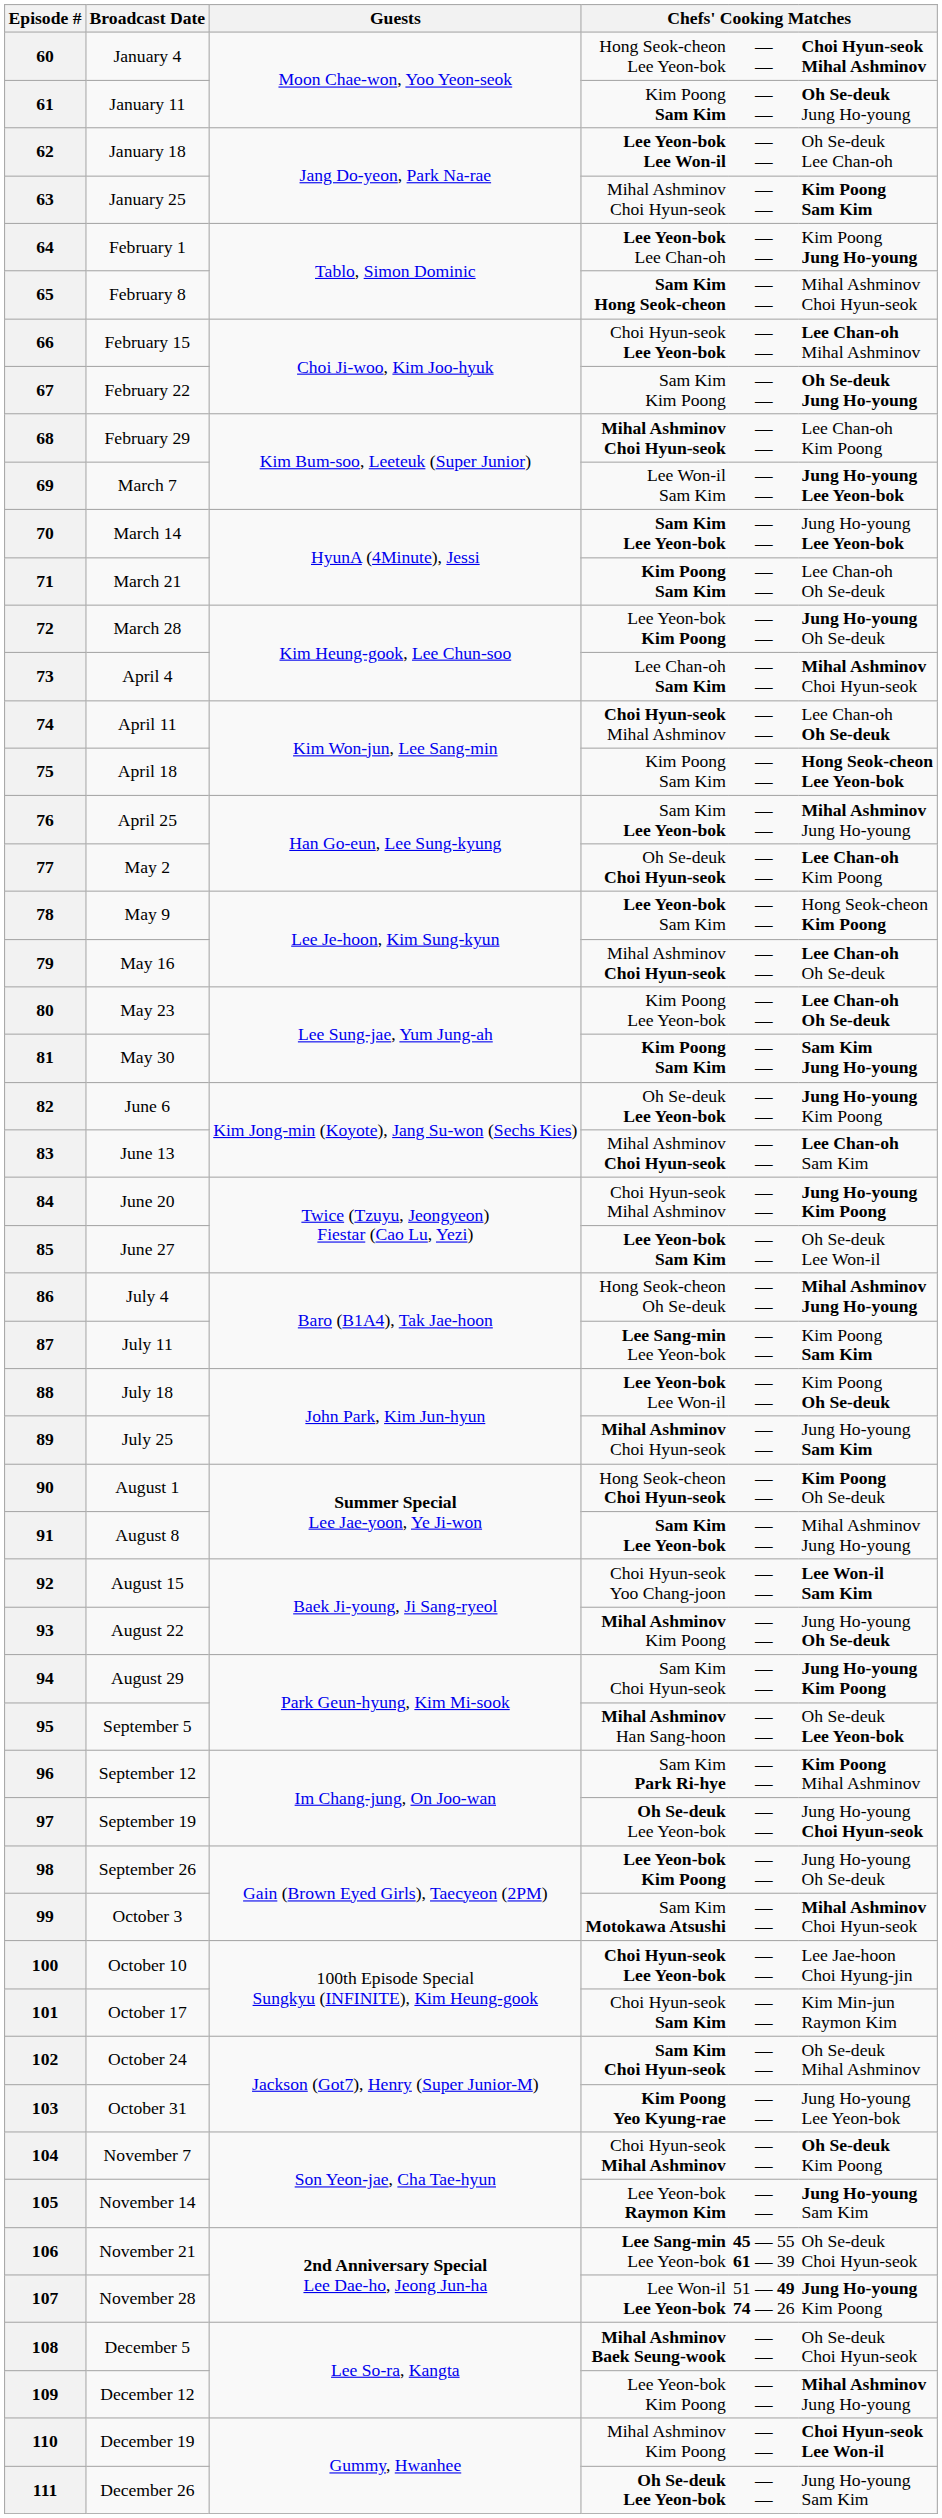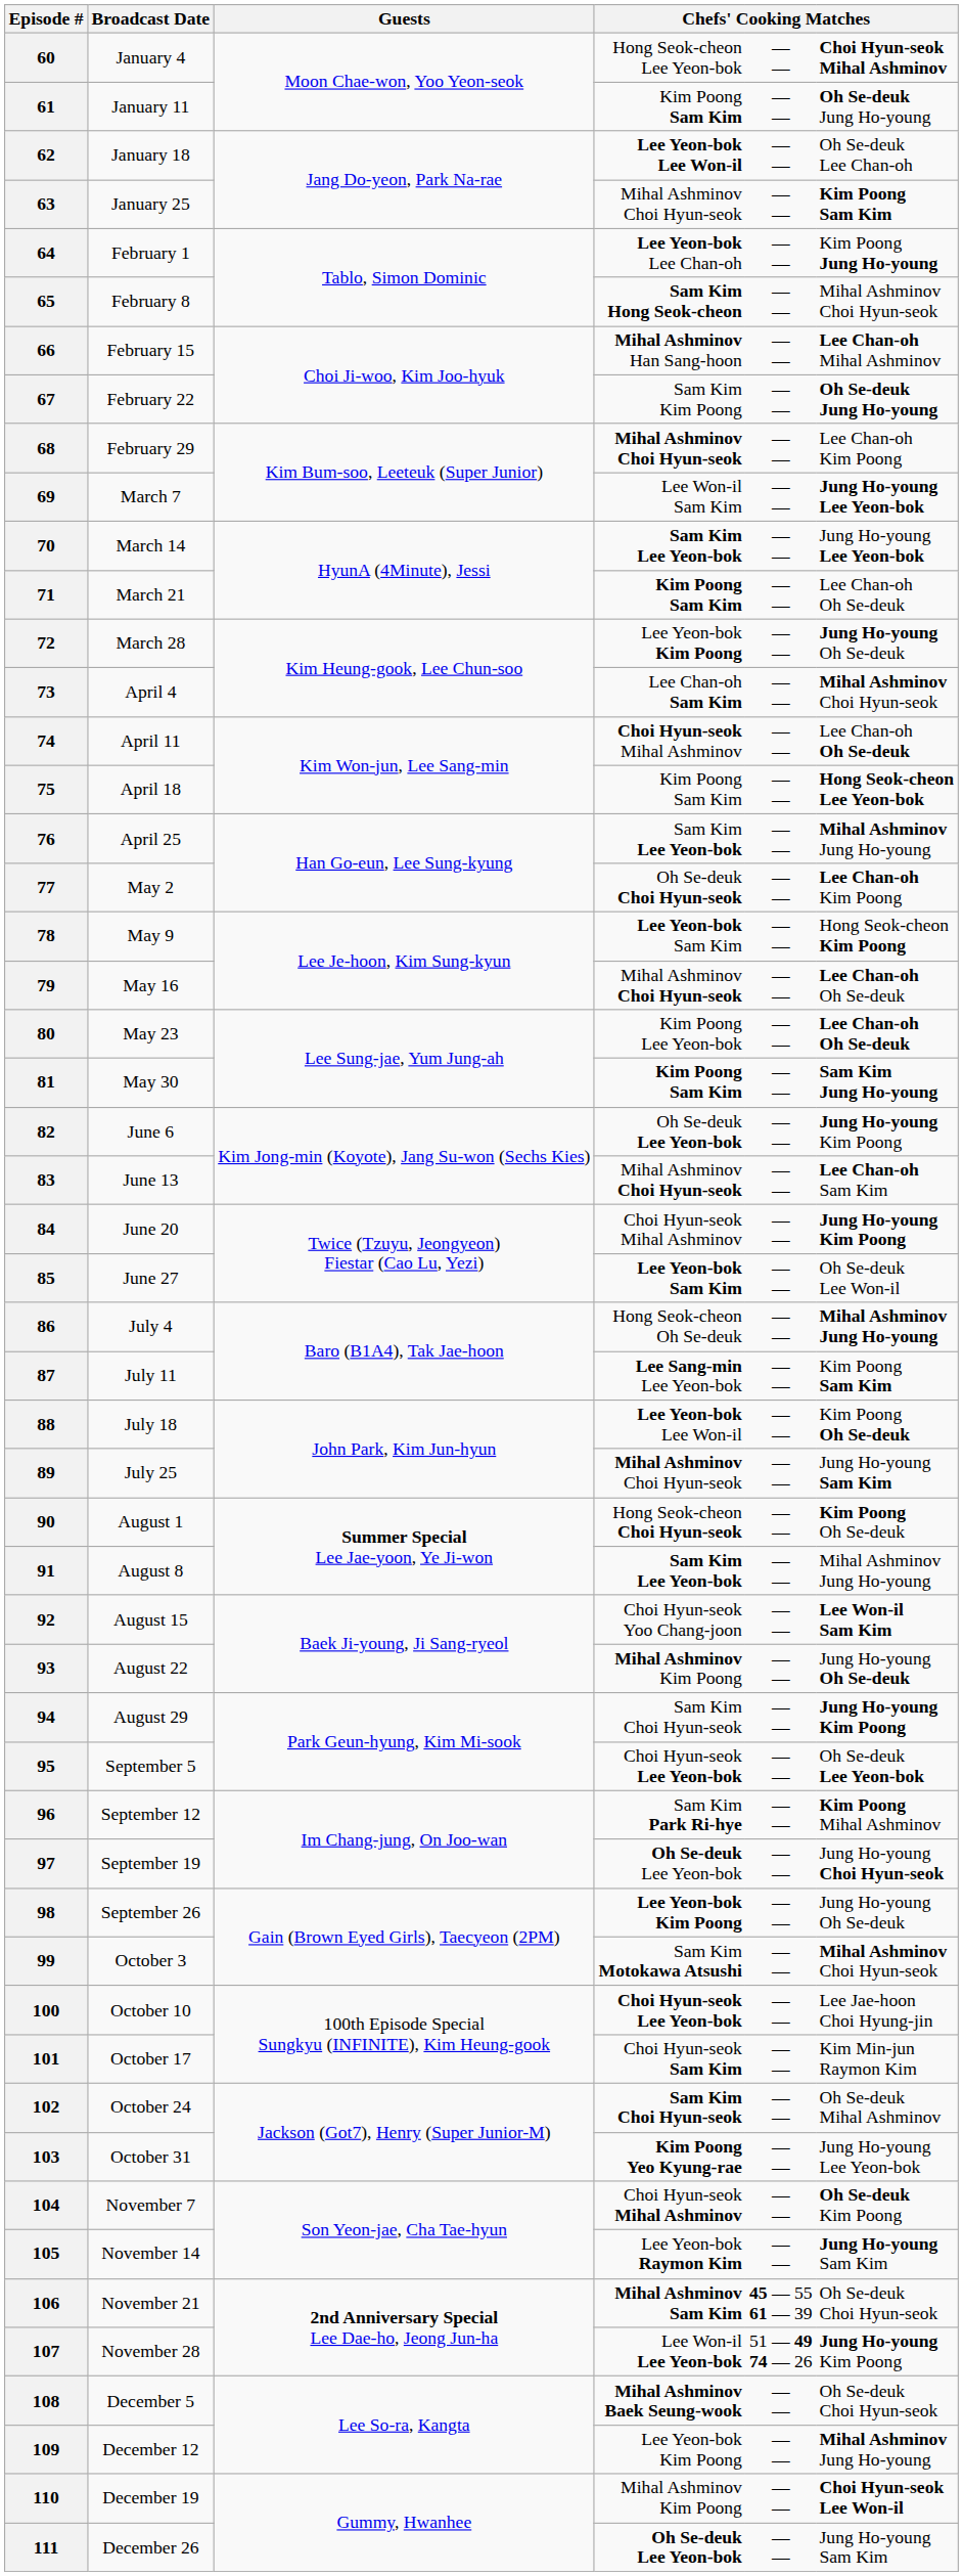66 | column 4: Choi Hyun-seok Lee Yeon-bok -> Mihal Ashminov Han Sang-hoon
95 | column 4: Mihal Ashminov Han Sang-hoon -> Choi Hyun-seok Lee Yeon-bok
106 | column 4: Lee Sang-min Lee Yeon-bok -> Mihal Ashminov Sam Kim
